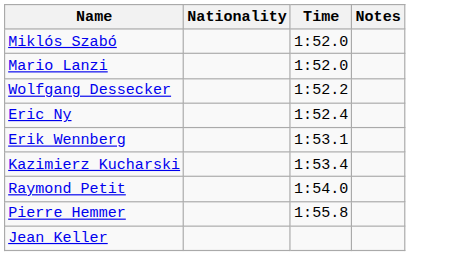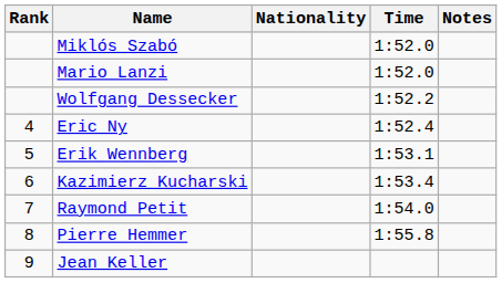+ column: Rank | 4 | 5 | 6 | 7 | 8 | 9
